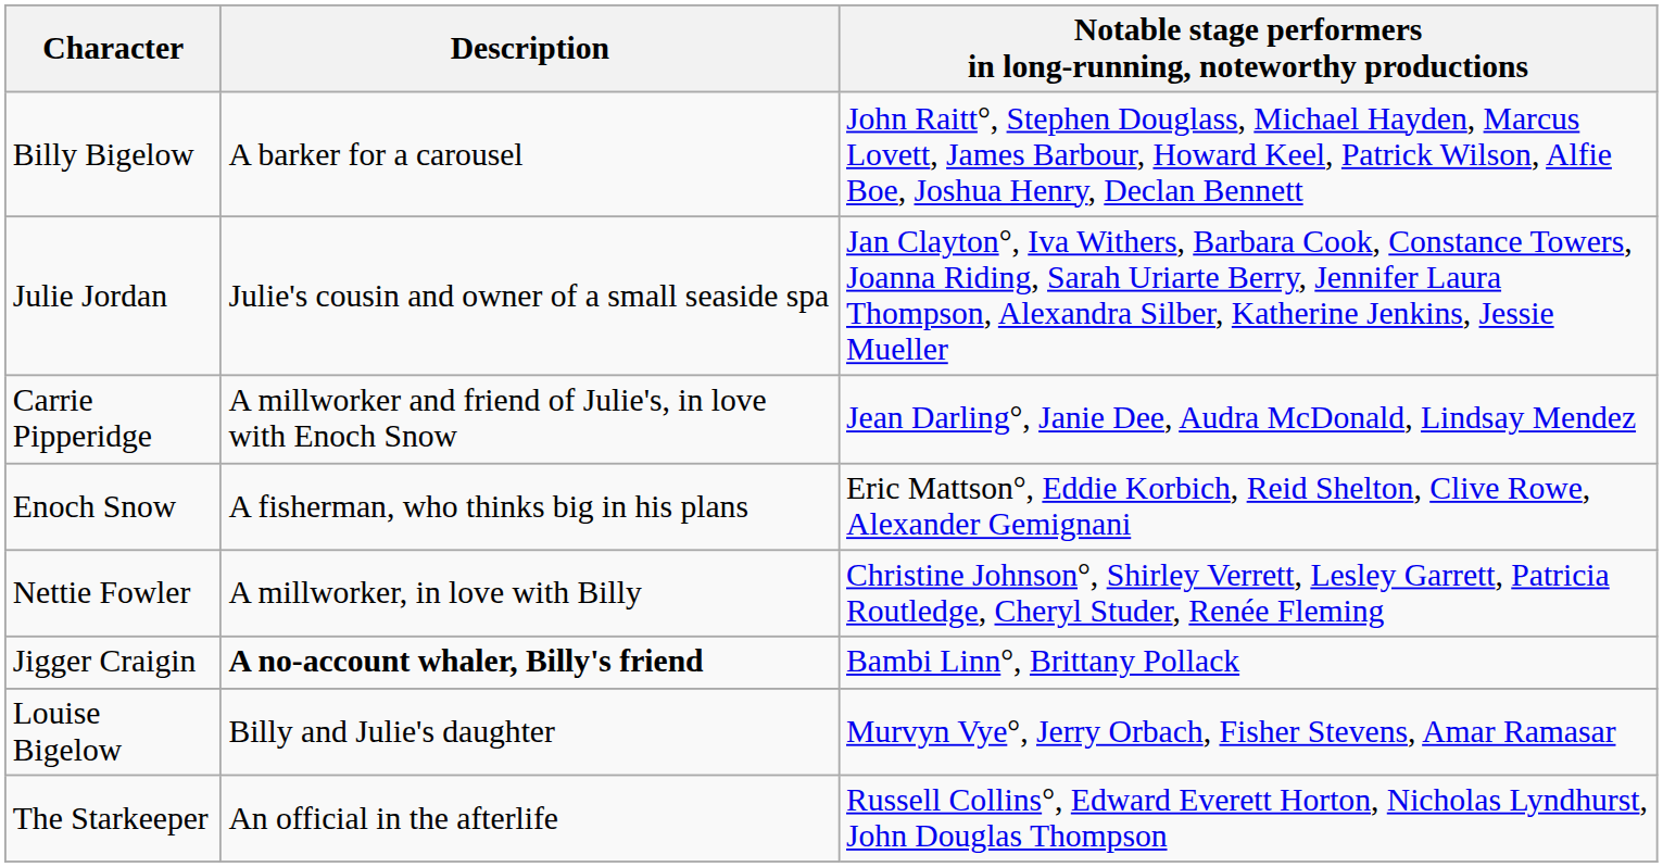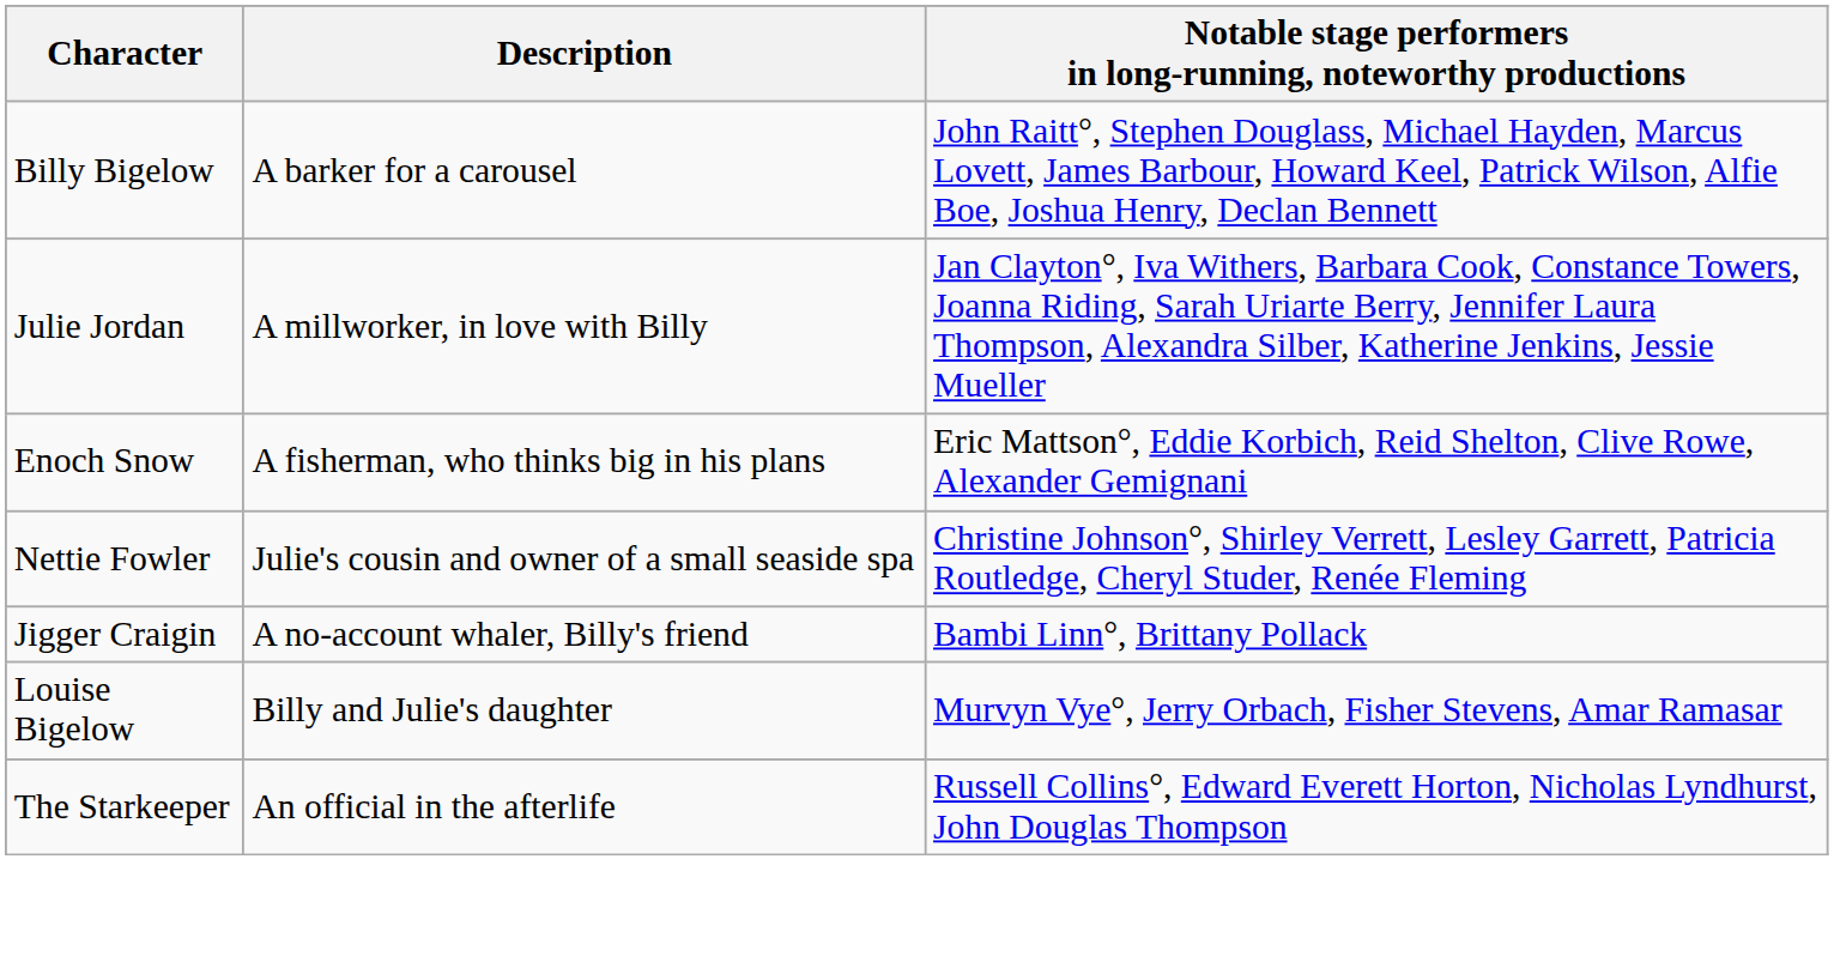Julie Jordan | Description: Julie's cousin and owner of a small seaside spa -> A millworker, in love with Billy
- row: Carrie Pipperidge | A millworker and friend of Julie's, in love with Enoch Snow | Jean Darling°, Janie Dee, Audra McDonald, Lindsay Mendez
Nettie Fowler | Description: A millworker, in love with Billy -> Julie's cousin and owner of a small seaside spa
Jigger Craigin | Description: bold -> normal
